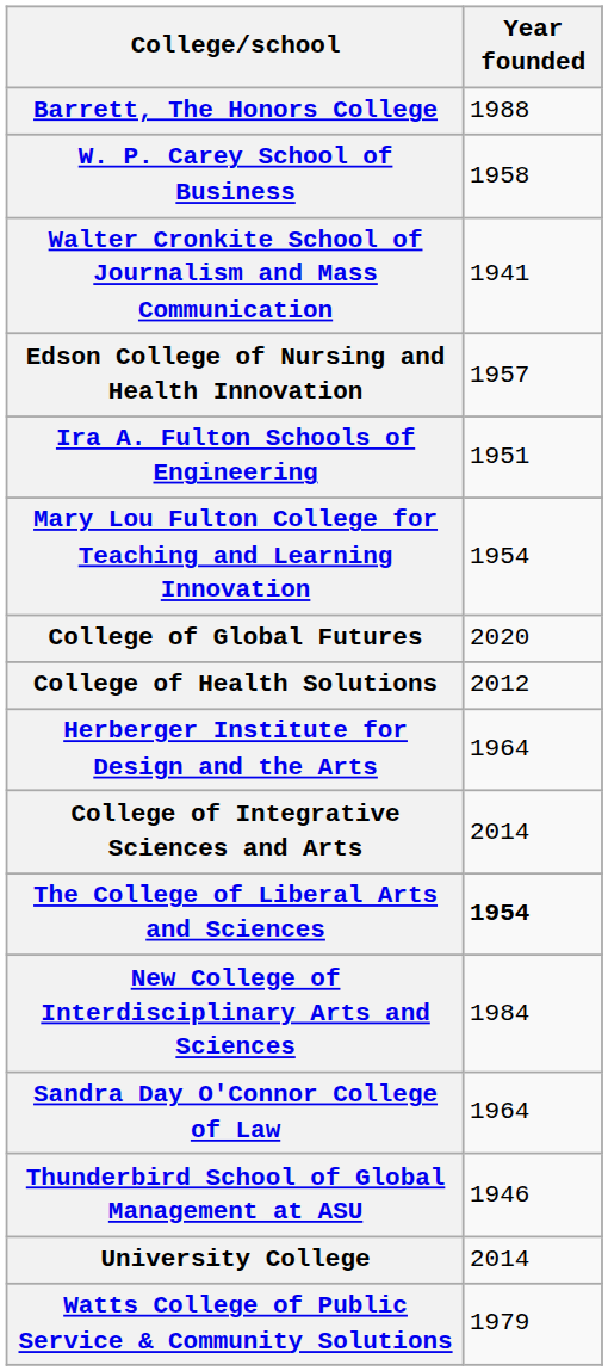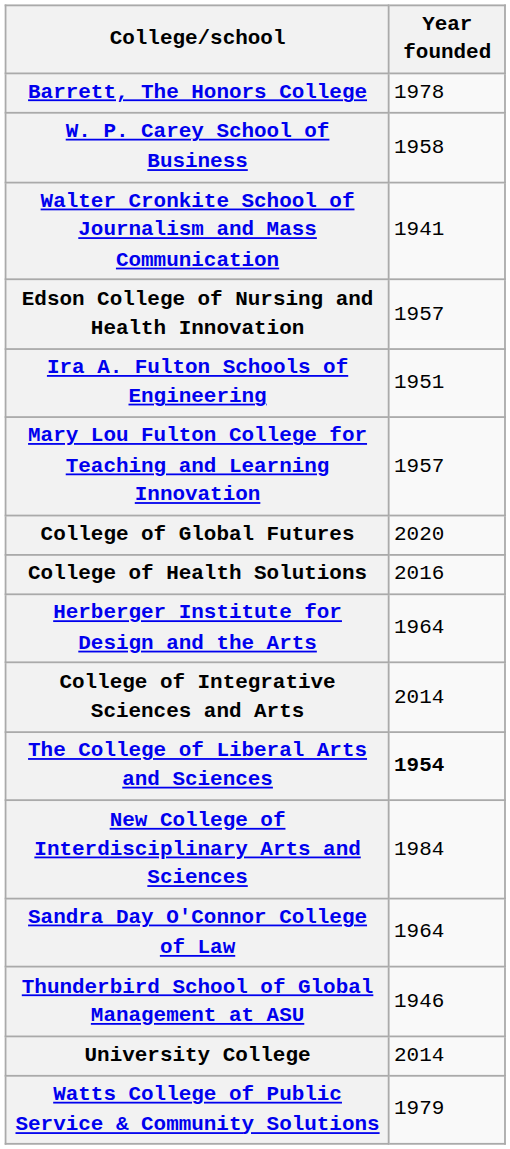Barrett, The Honors College | Year founded: 1988 -> 1978
Mary Lou Fulton College for Teaching and Learning Innovation | Year founded: 1954 -> 1957
College of Health Solutions | Year founded: 2012 -> 2016
